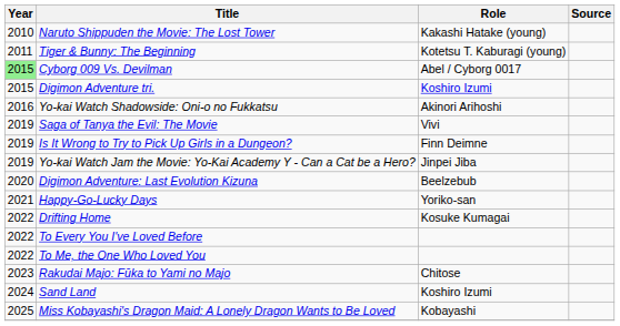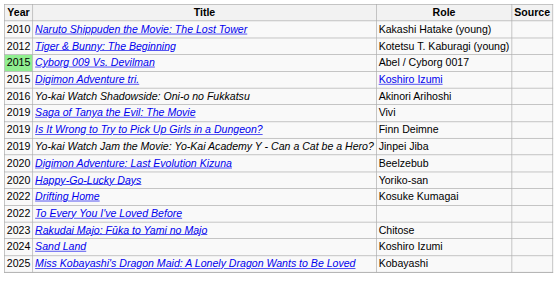Tiger & Bunny: The Beginning | Year: 2011 -> 2012
Happy-Go-Lucky Days | Year: 2021 -> 2020
- row: 2022 | To Me, the One Who Loved You
